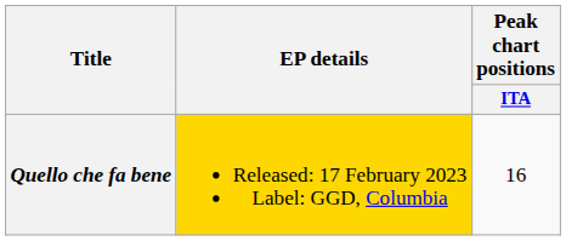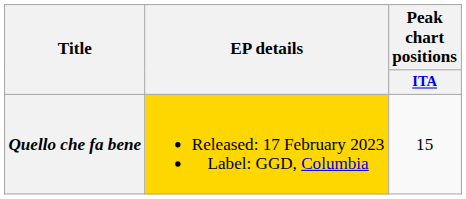Quello che fa bene | Peak chart positions / ITA: 16 -> 15
